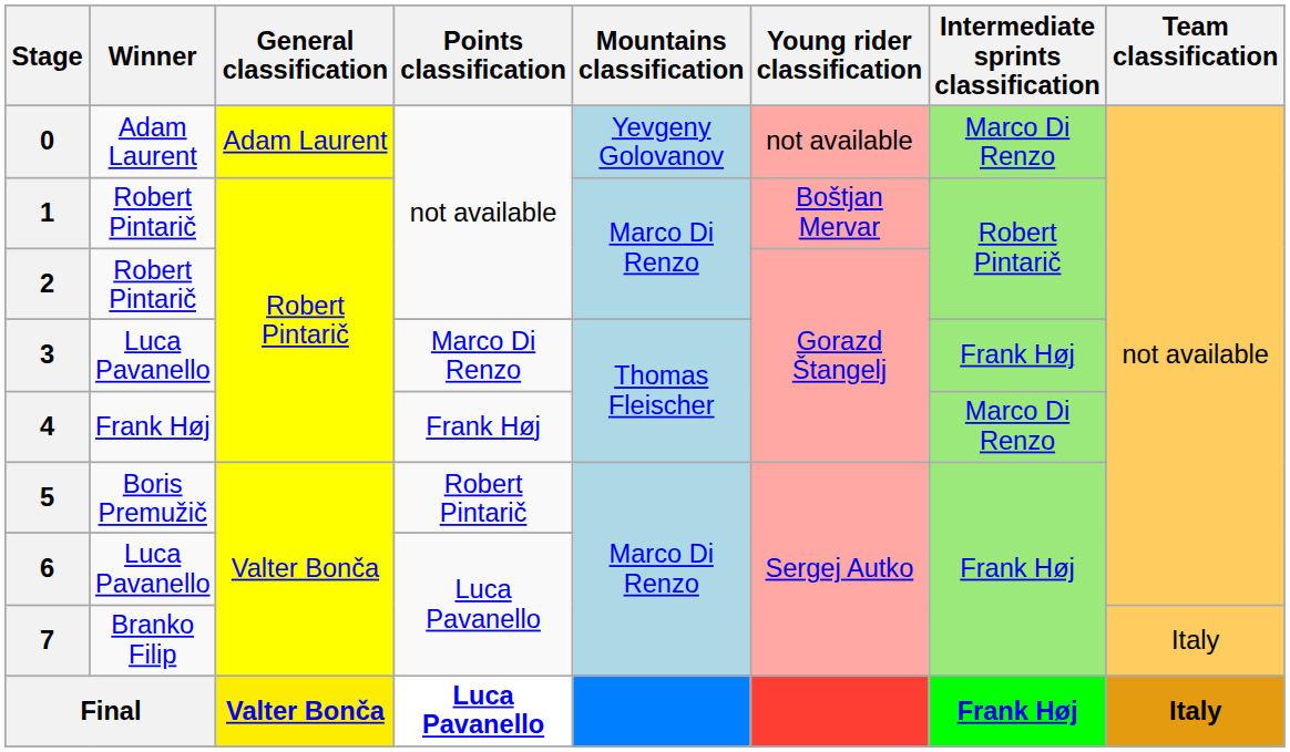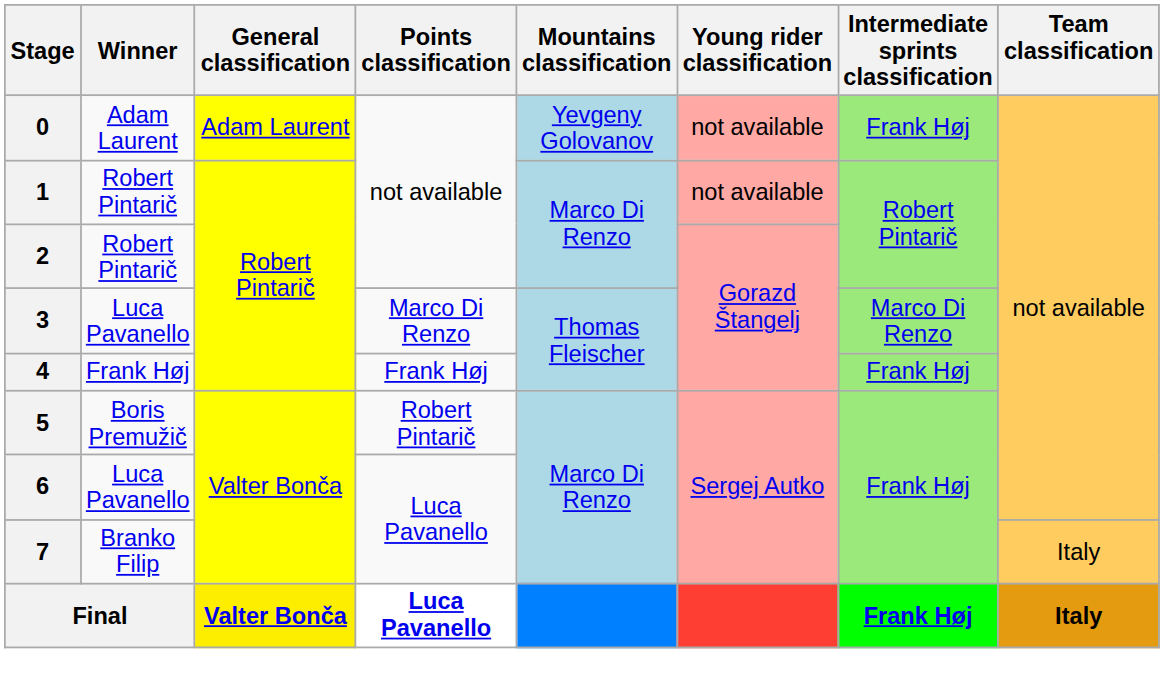0 | Intermediate sprints classification: Marco Di Renzo -> Frank Høj
1 | Young rider classification: Boštjan Mervar -> not available
3 | Intermediate sprints classification: Frank Høj -> Marco Di Renzo
4 | Intermediate sprints classification: Marco Di Renzo -> Frank Høj
